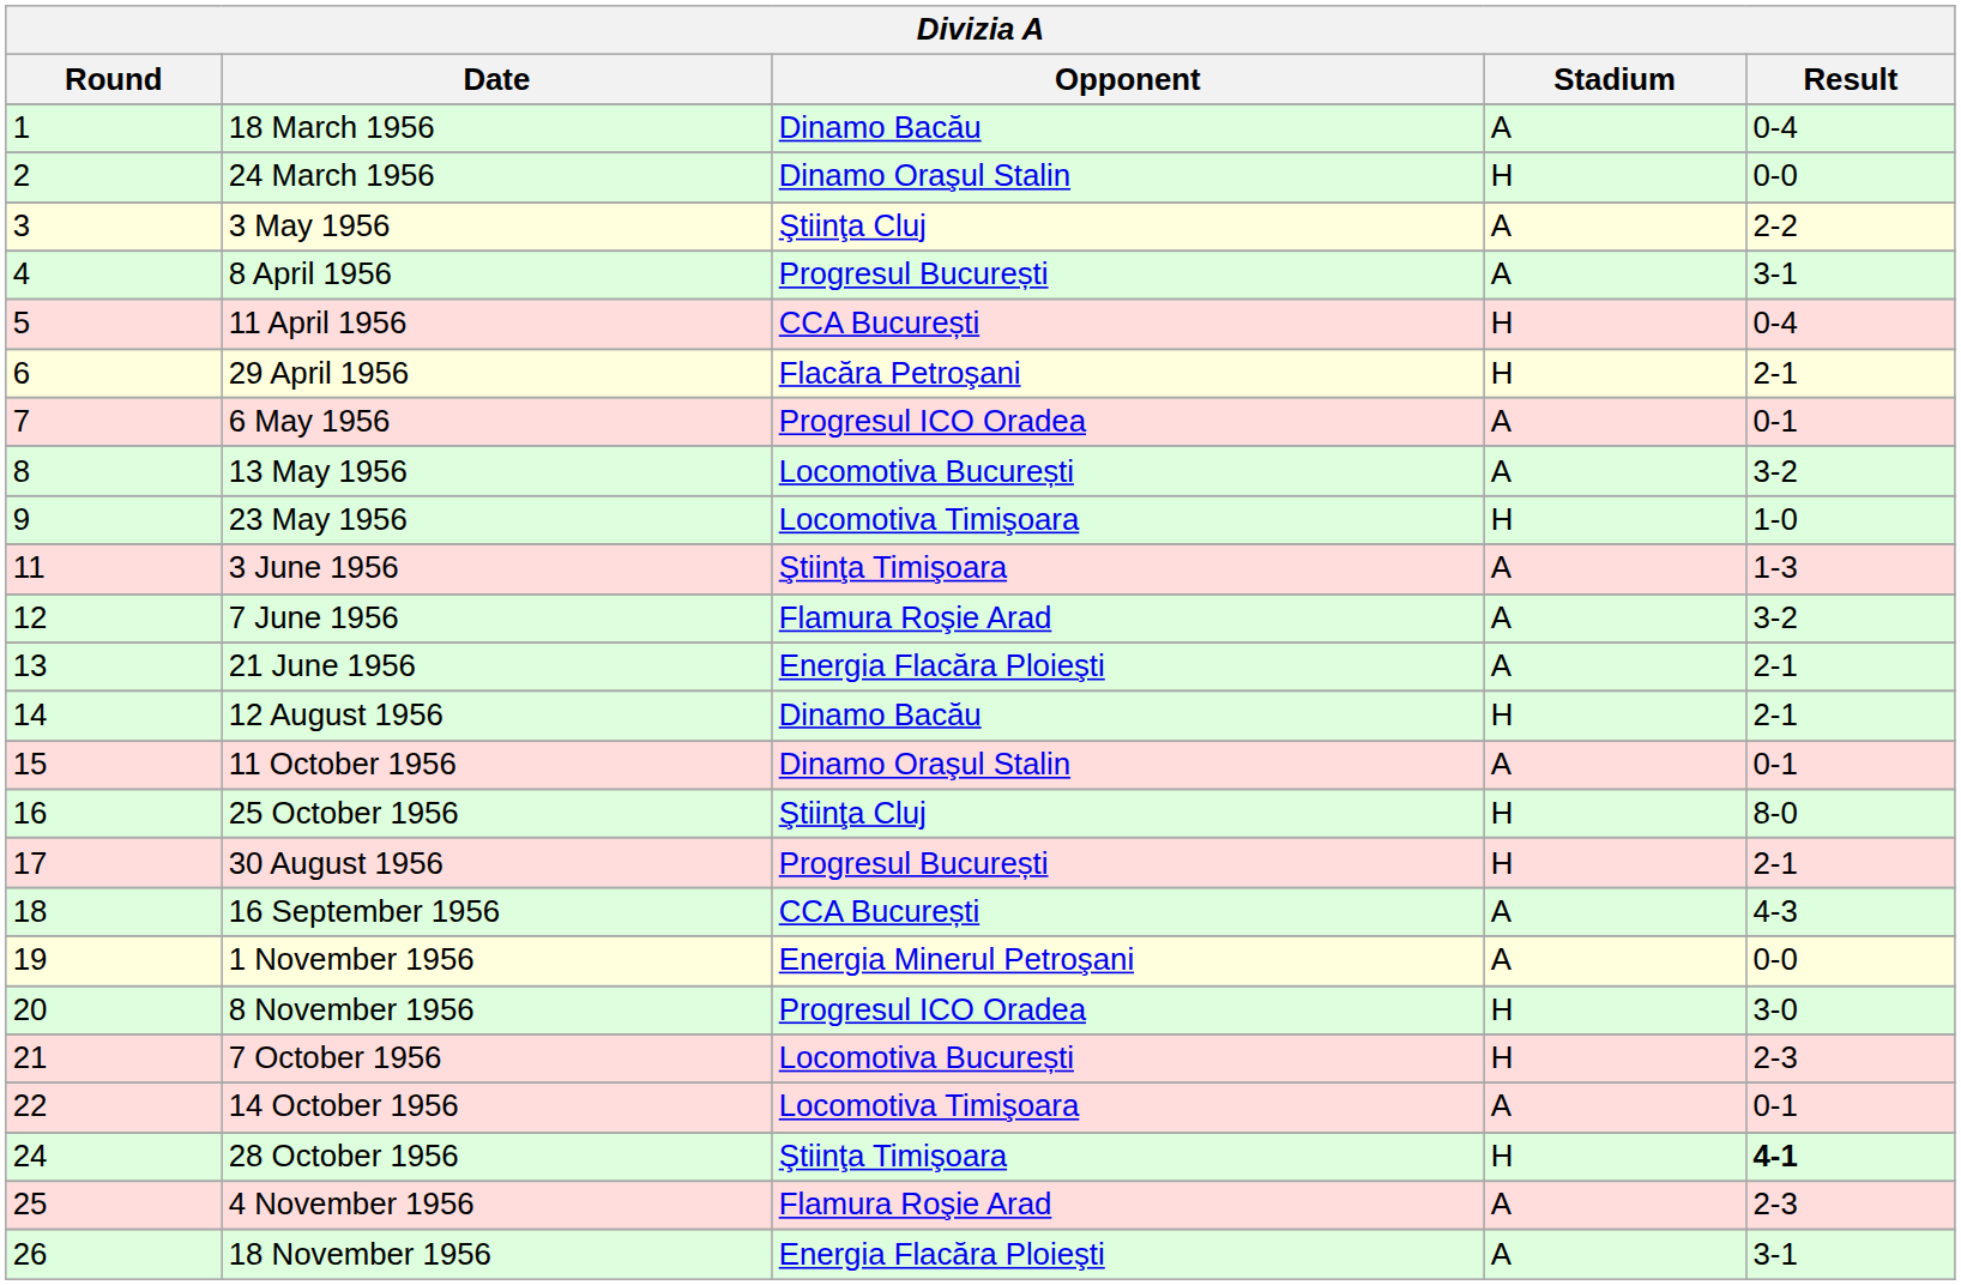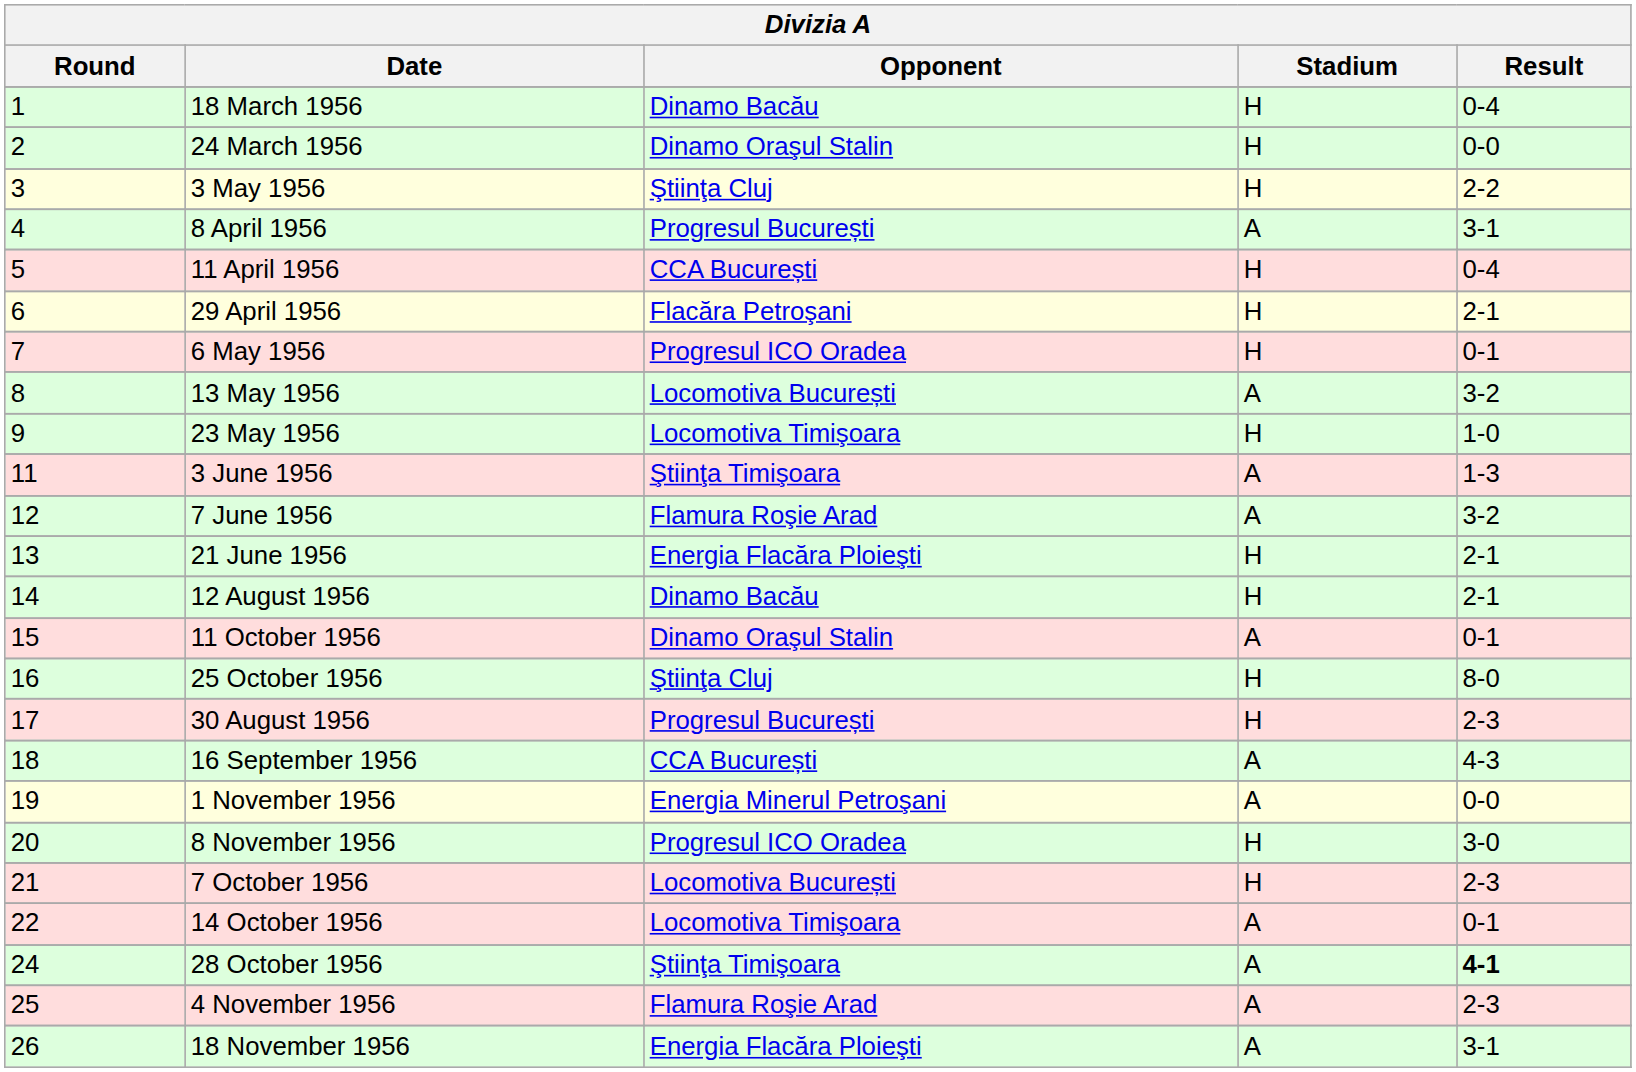18 March 1956 | Stadium: A -> H
3 May 1956 | Stadium: A -> H
6 May 1956 | Stadium: A -> H
21 June 1956 | Stadium: A -> H
30 August 1956 | Result: 2-1 -> 2-3
28 October 1956 | Stadium: H -> A
